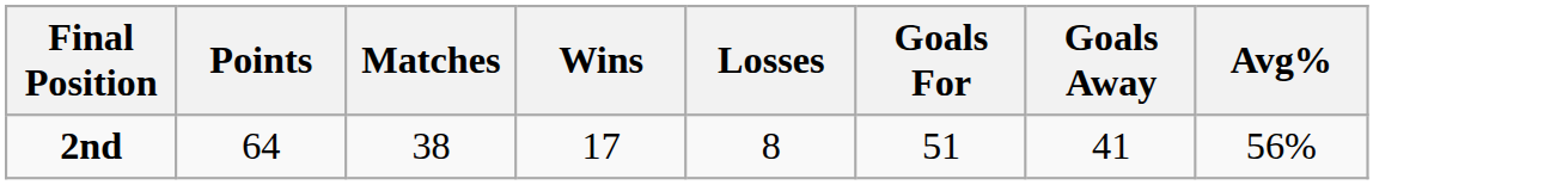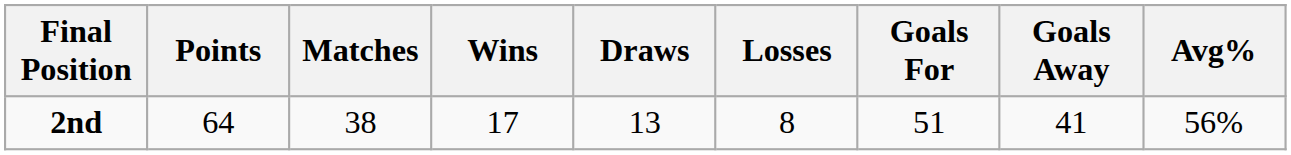+ column: Draws | 13
